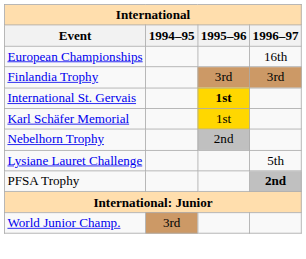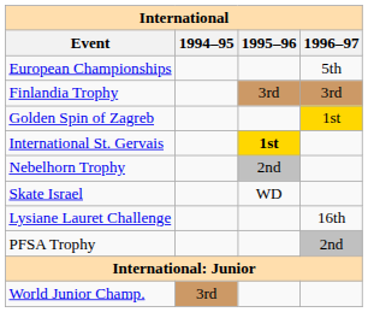European Championships | 1996–97: 16th -> 5th
+ row: Golden Spin of Zagreb | 1st
- row: Karl Schäfer Memorial | 1st
+ row: Skate Israel | WD
Lysiane Lauret Challenge | 1996–97: 5th -> 16th
PFSA Trophy | 1996–97: bold -> normal
